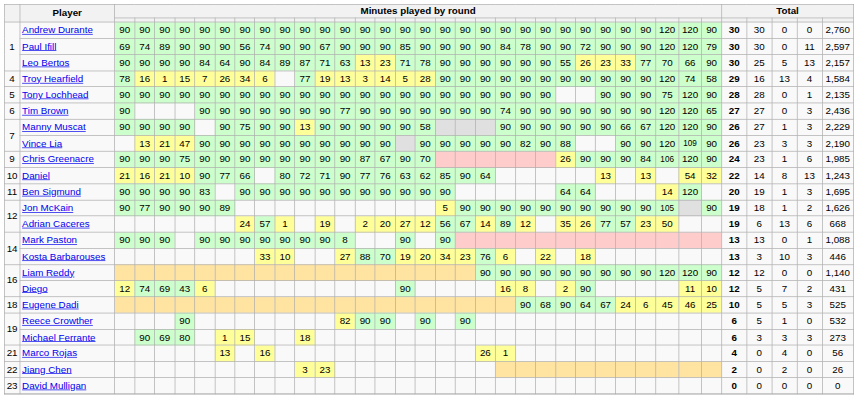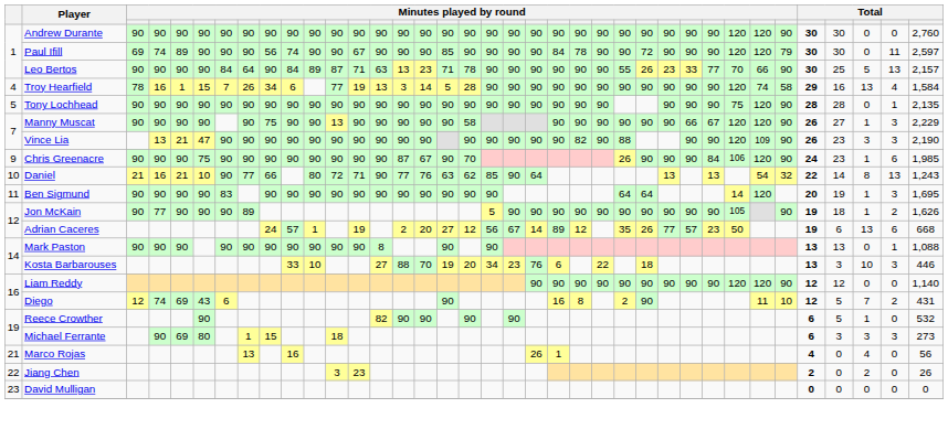- row: 6 | Tim Brown | 90 | 90 | 90 | 90 | 90 | 90 | 90 | 90 | 77 | 90 | 90 | 90 | 90 | 90 | 90 | 90 | 74 | 90 | 90 | 90 | 90 | 90 | 90 | 90 | 120 | 120 | 65 | 27 | 27 | 0 | 3 | 2,436
- row: 18 | Eugene Dadi | 90 | 68 | 90 | 64 | 67 | 24 | 6 | 45 | 46 | 25 | 10 | 5 | 5 | 3 | 525
